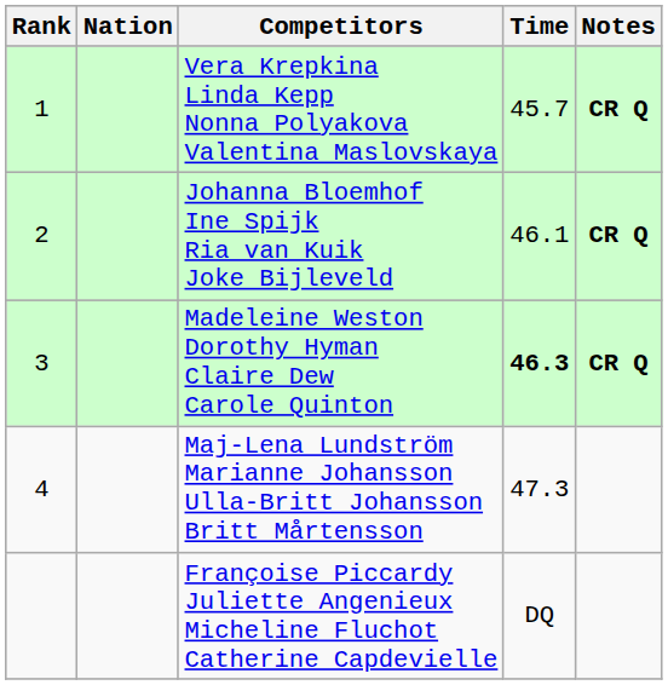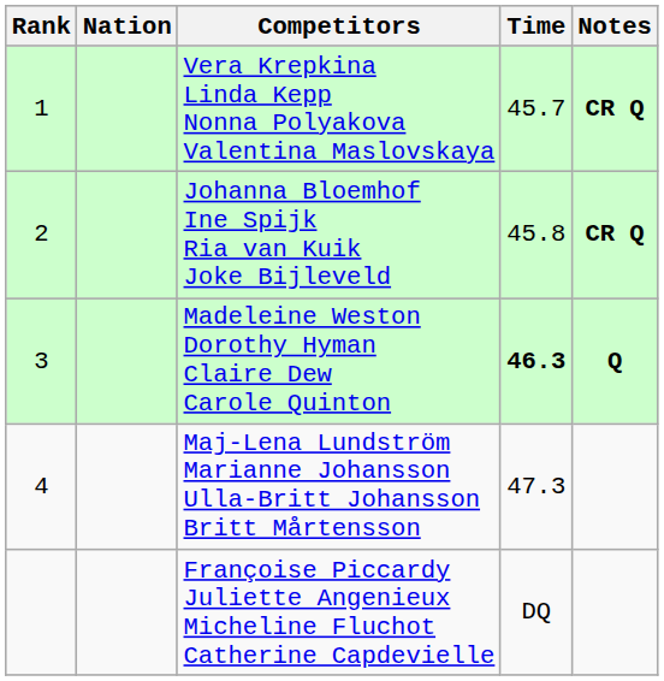Johanna Bloemhof Ine Spijk Ria van Kuik Joke Bijleveld | Time: 46.1 -> 45.8
Madeleine Weston Dorothy Hyman Claire Dew Carole Quinton | Notes: CR Q -> Q
